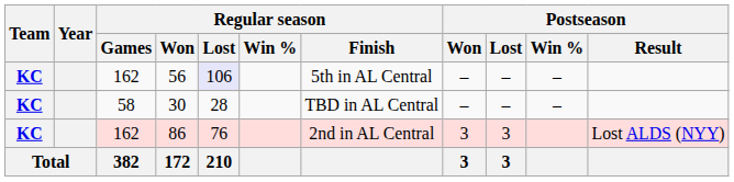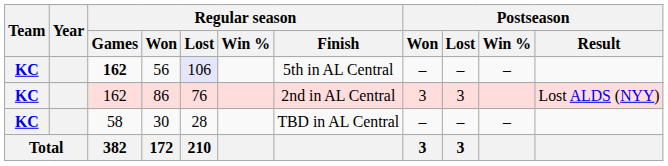56 | Regular season / Games: normal -> bold
rows swapped: 86 <-> 30
